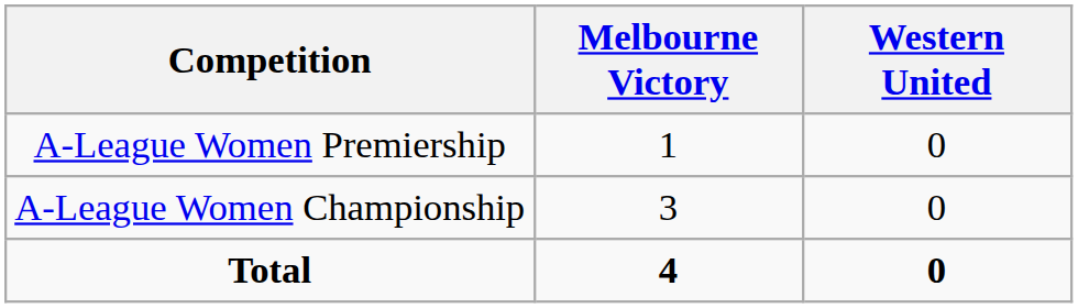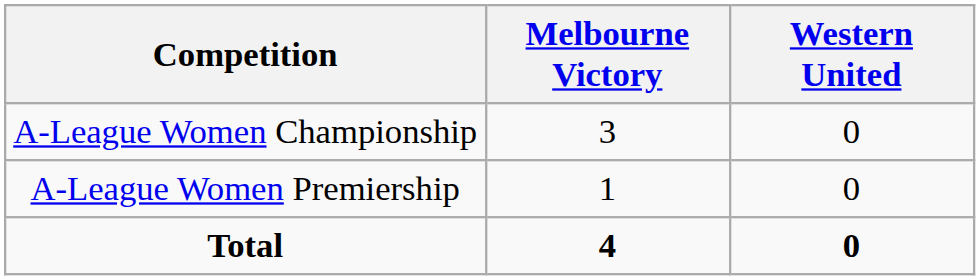rows swapped: A-League Women Premiership <-> A-League Women Championship
